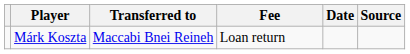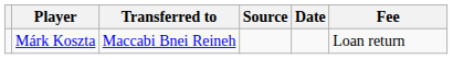columns swapped: Fee <-> Source
